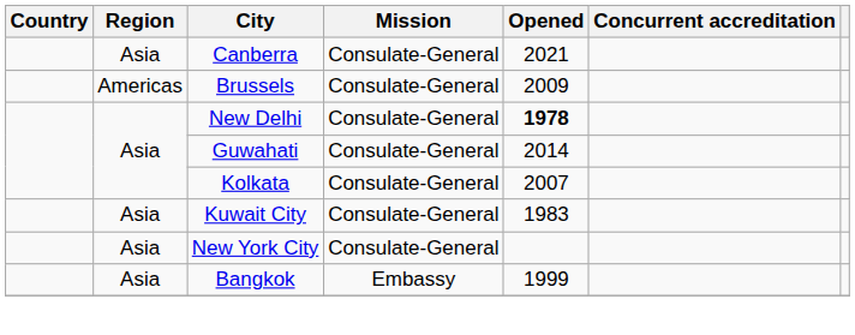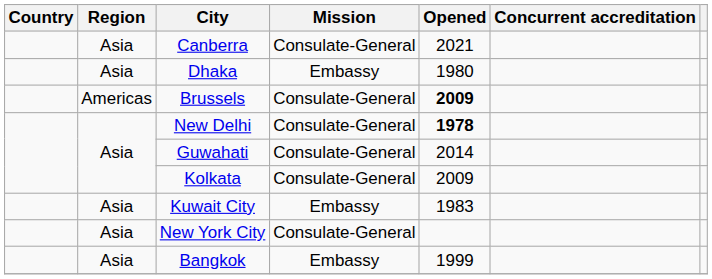+ row: Asia | Dhaka | Embassy | 1980
Brussels | Opened: normal -> bold
Kolkata | Opened: 2007 -> 2009
Kuwait City | Mission: Consulate-General -> Embassy
